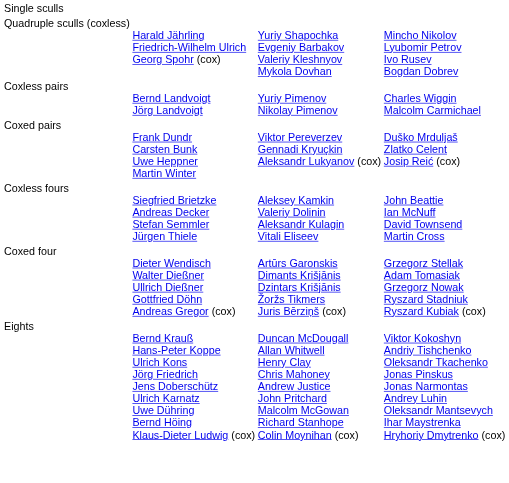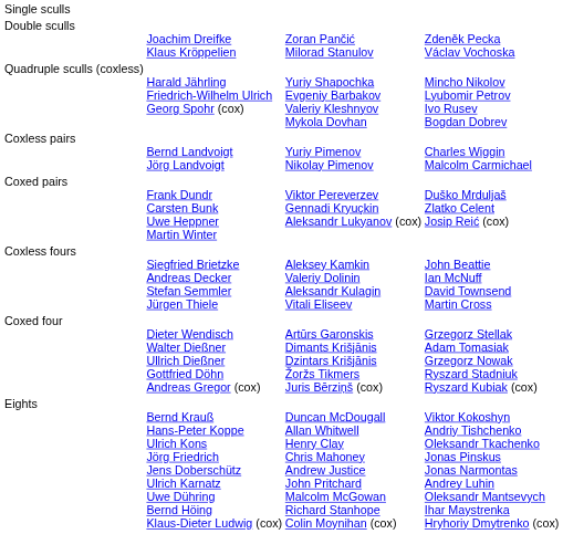+ row: Double sculls | Joachim Dreifke Klaus Kröppelien | Zoran Pančić Milorad Stanulov | Zdeněk Pecka Václav Vochoska
